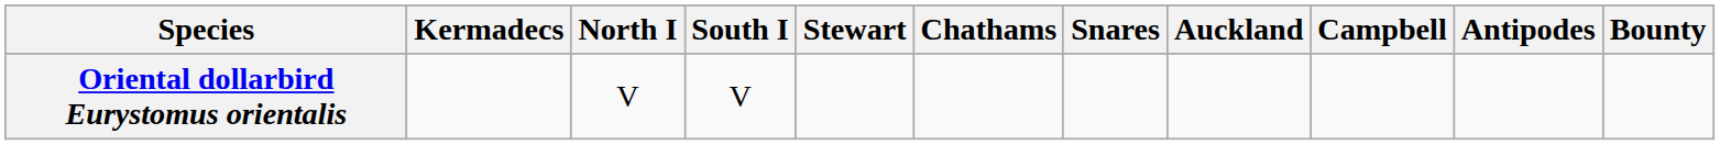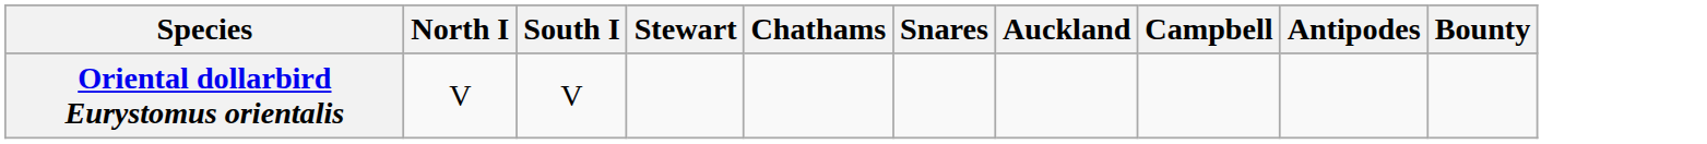- column: Kermadecs
